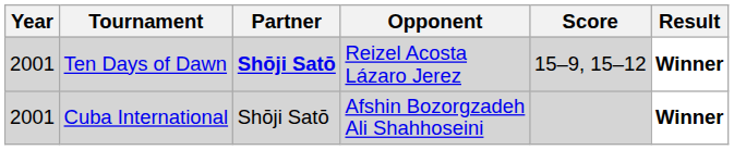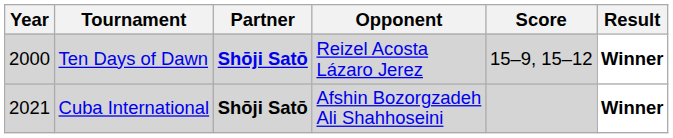Ten Days of Dawn | Year: 2001 -> 2000
Cuba International | Year: 2001 -> 2021
Cuba International | Partner: normal -> bold
